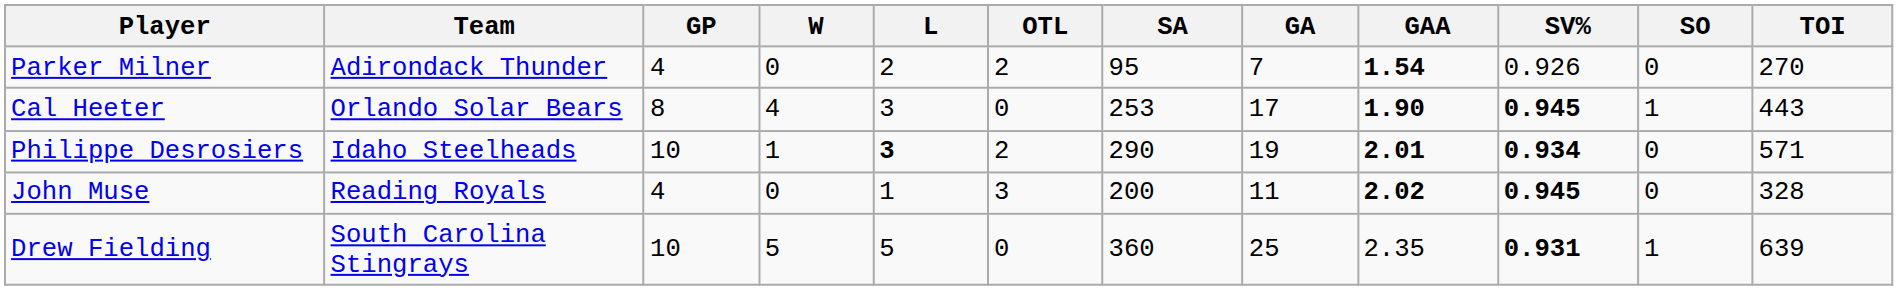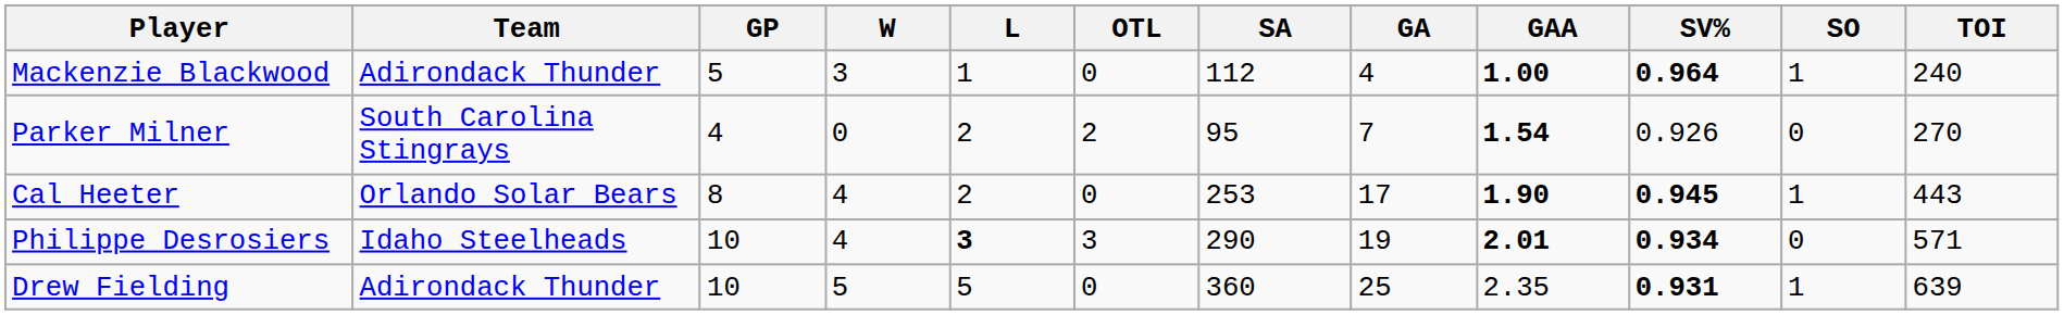+ row: Mackenzie Blackwood | Adirondack Thunder | 5 | 3 | 1 | 0 | 112 | 4 | 1.00 | 0.964 | 1 | 240
Parker Milner | Team: Adirondack Thunder -> South Carolina Stingrays
Cal Heeter | L: 3 -> 2
Philippe Desrosiers | W: 1 -> 4
Philippe Desrosiers | OTL: 2 -> 3
- row: John Muse | Reading Royals | 4 | 0 | 1 | 3 | 200 | 11 | 2.02 | 0.945 | 0 | 328
Drew Fielding | Team: South Carolina Stingrays -> Adirondack Thunder
